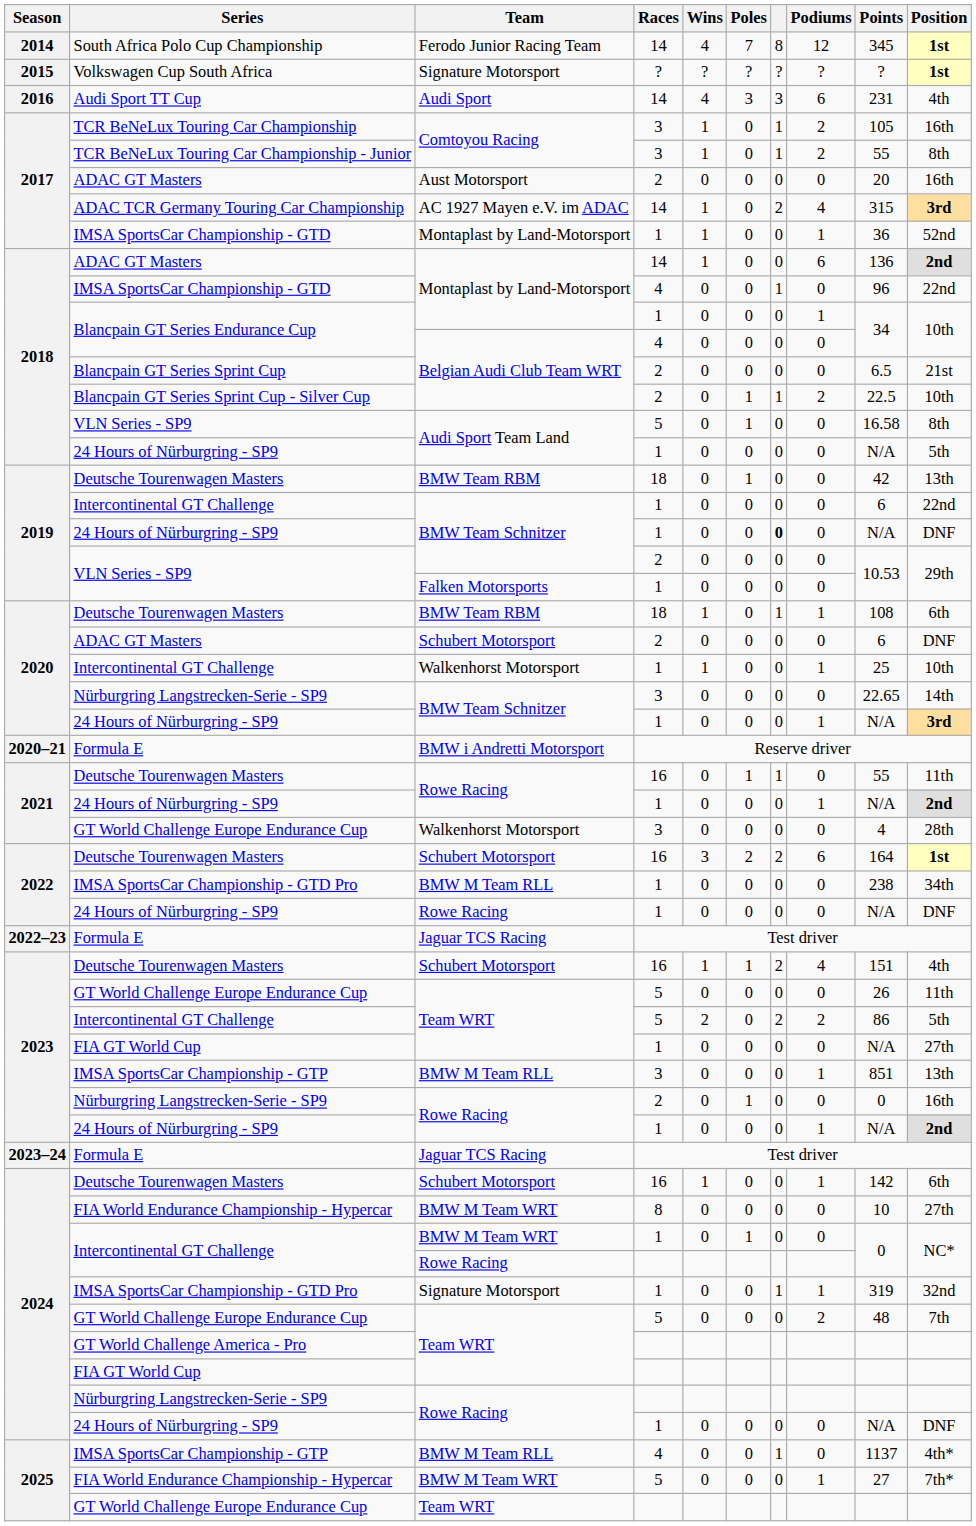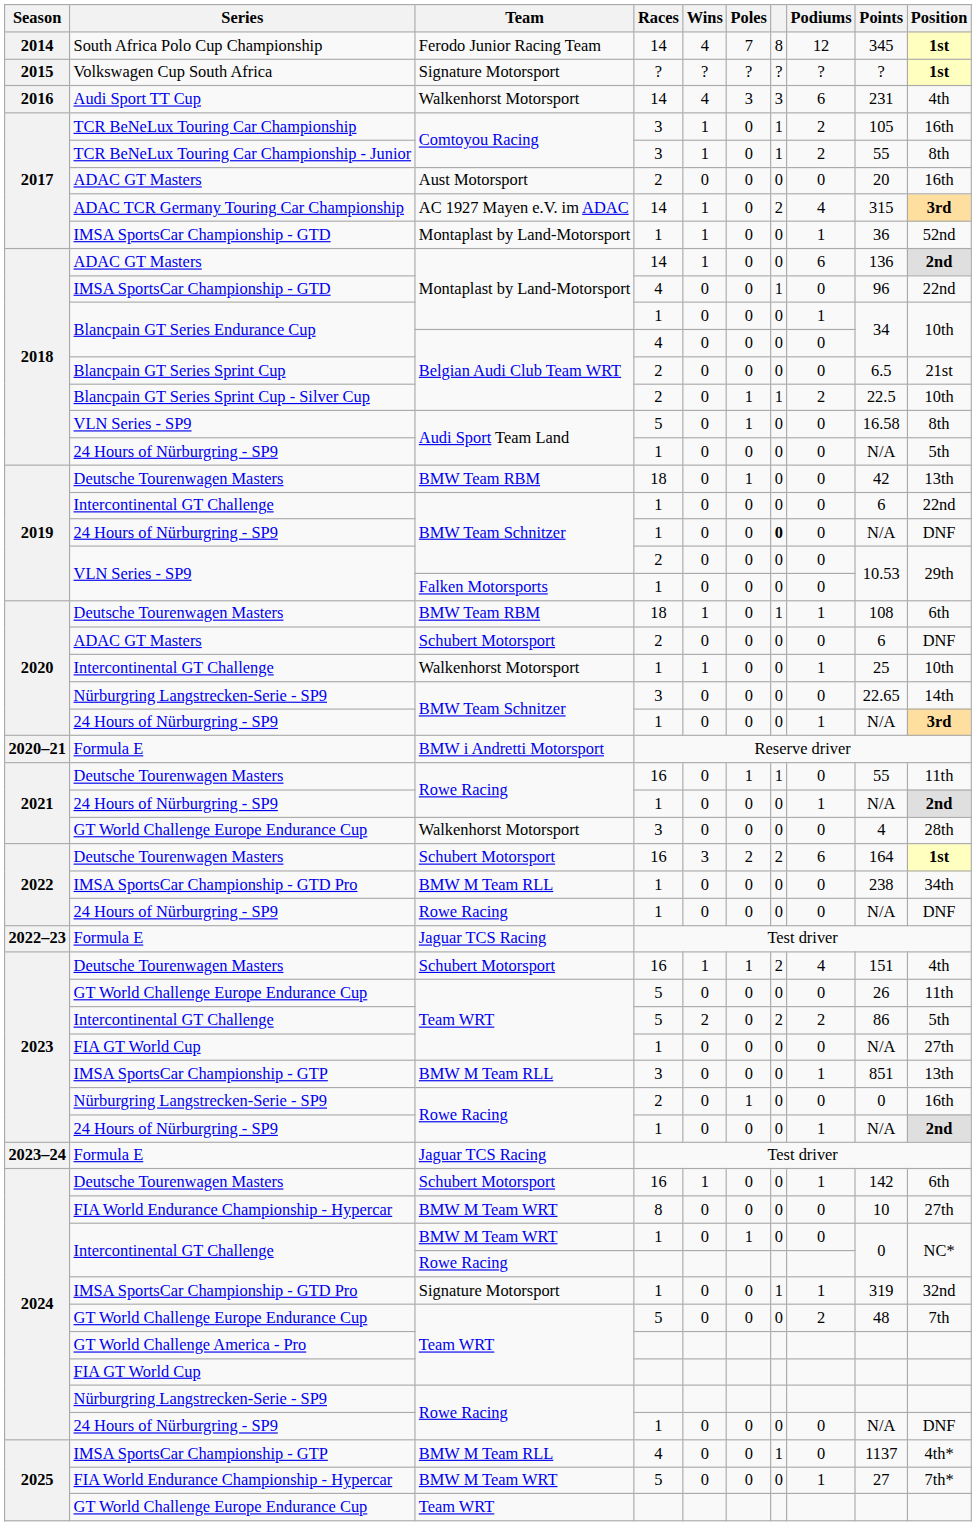Audi Sport TT Cup | Team: Audi Sport -> Walkenhorst Motorsport
